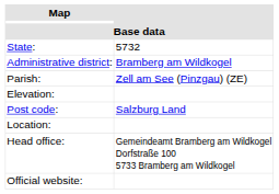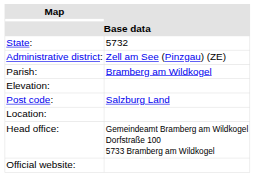Administrative district: | column 2: Bramberg am Wildkogel -> Zell am See (Pinzgau) (ZE)
Parish: | column 2: Zell am See (Pinzgau) (ZE) -> Bramberg am Wildkogel
